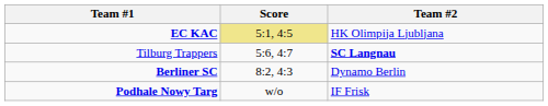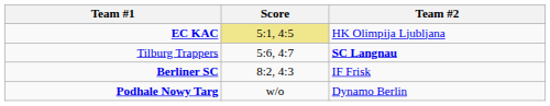Berliner SC | Team #2: Dynamo Berlin -> IF Frisk
Podhale Nowy Targ | Team #2: IF Frisk -> Dynamo Berlin
